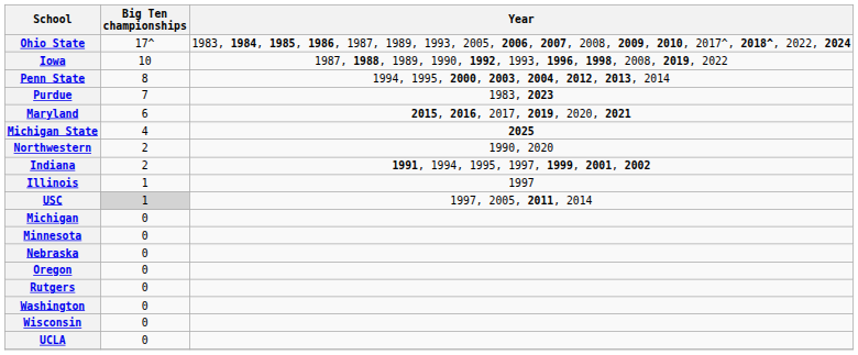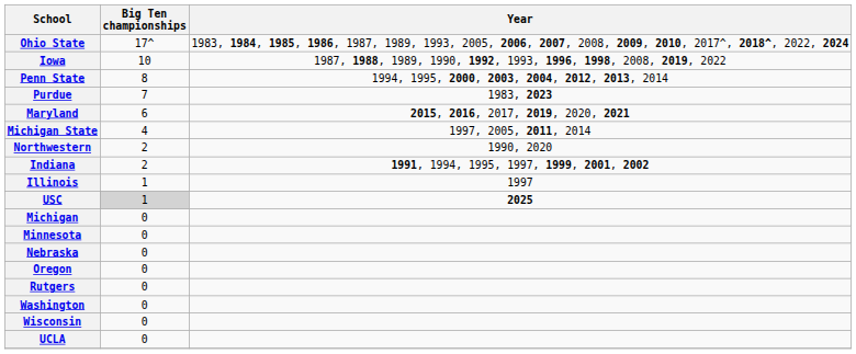Michigan State | Year: 2025 -> 1997, 2005, 2011, 2014
USC | Year: 1997, 2005, 2011, 2014 -> 2025
